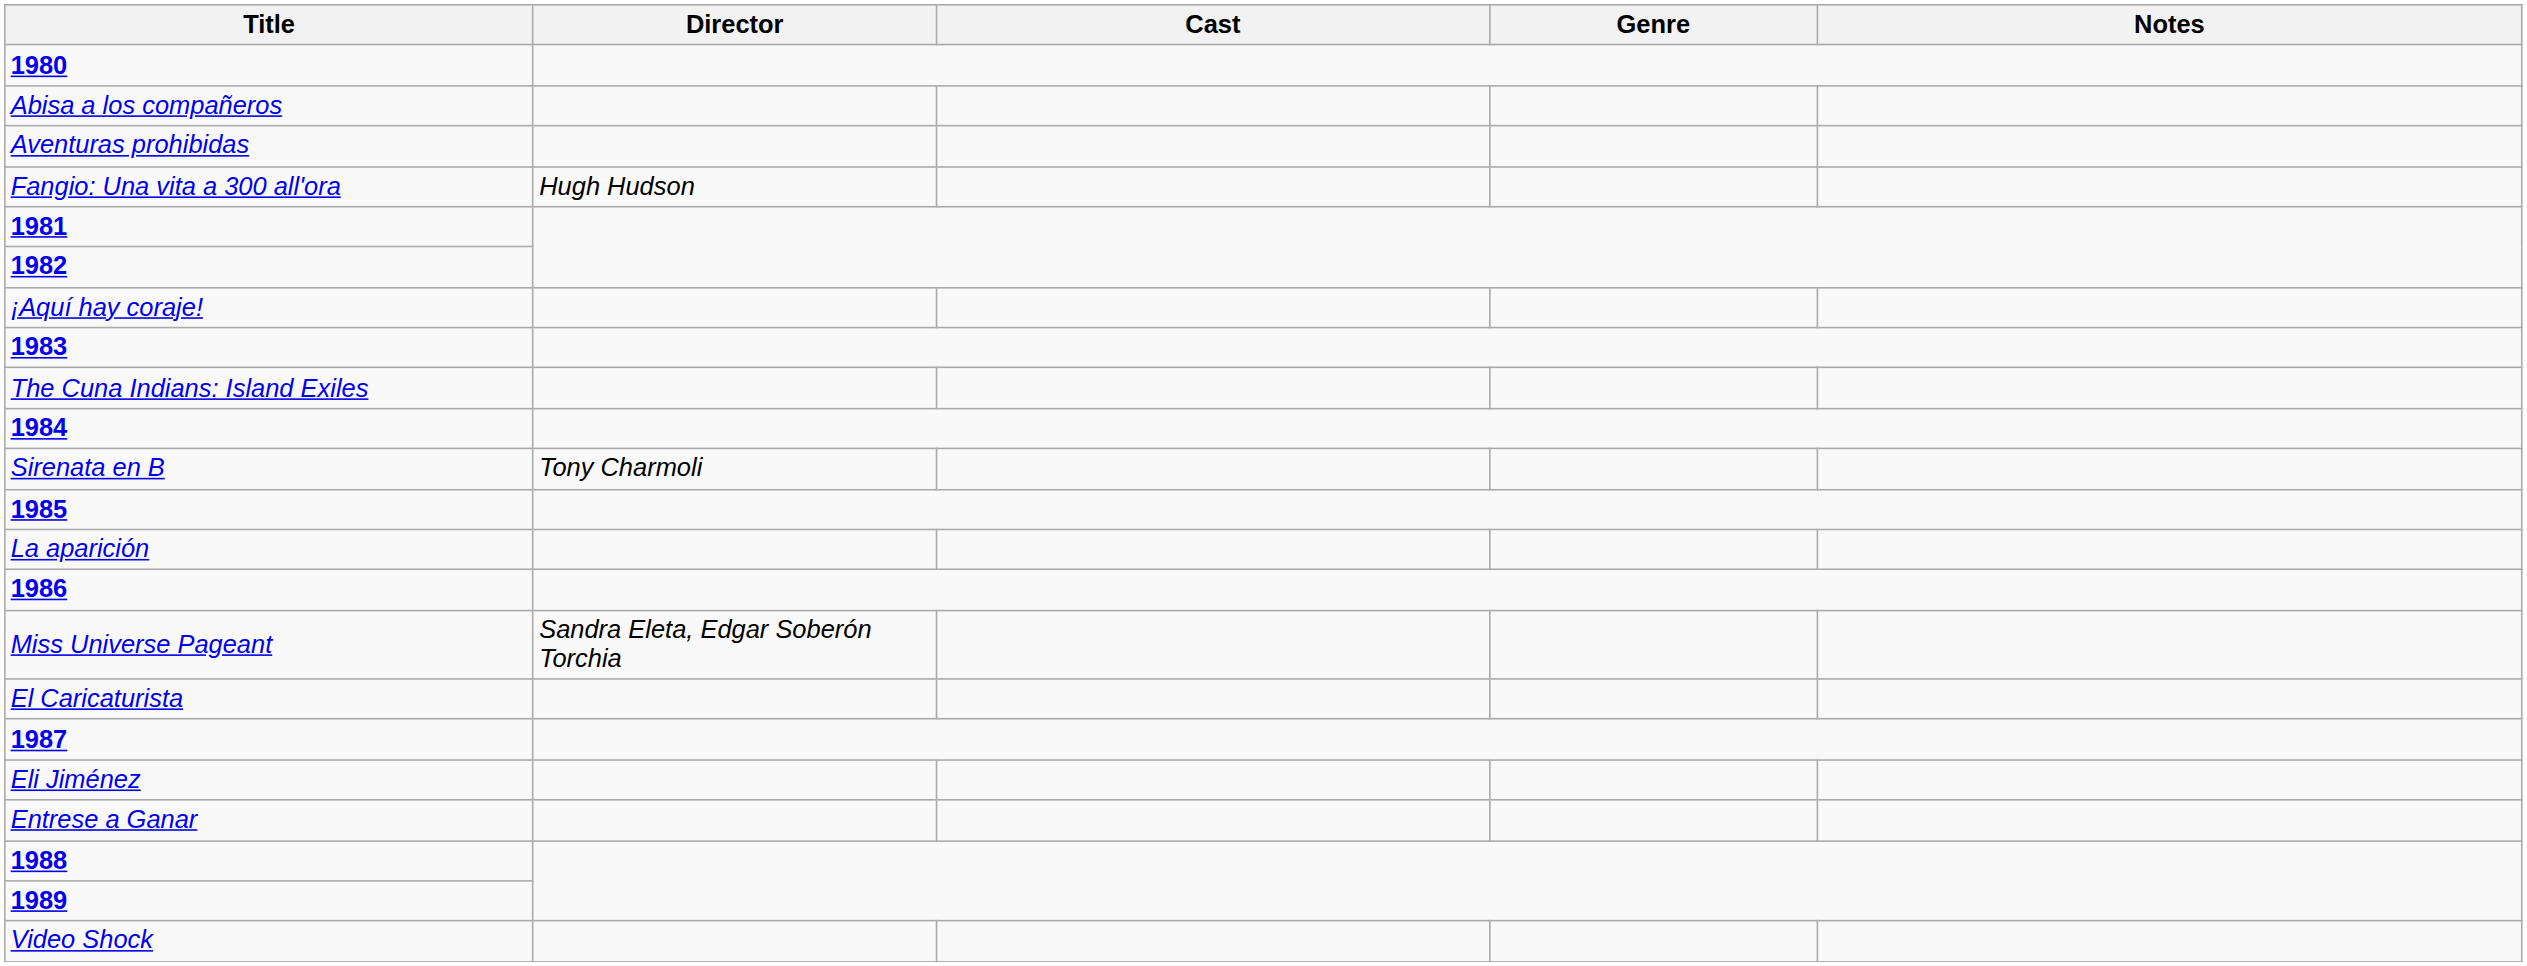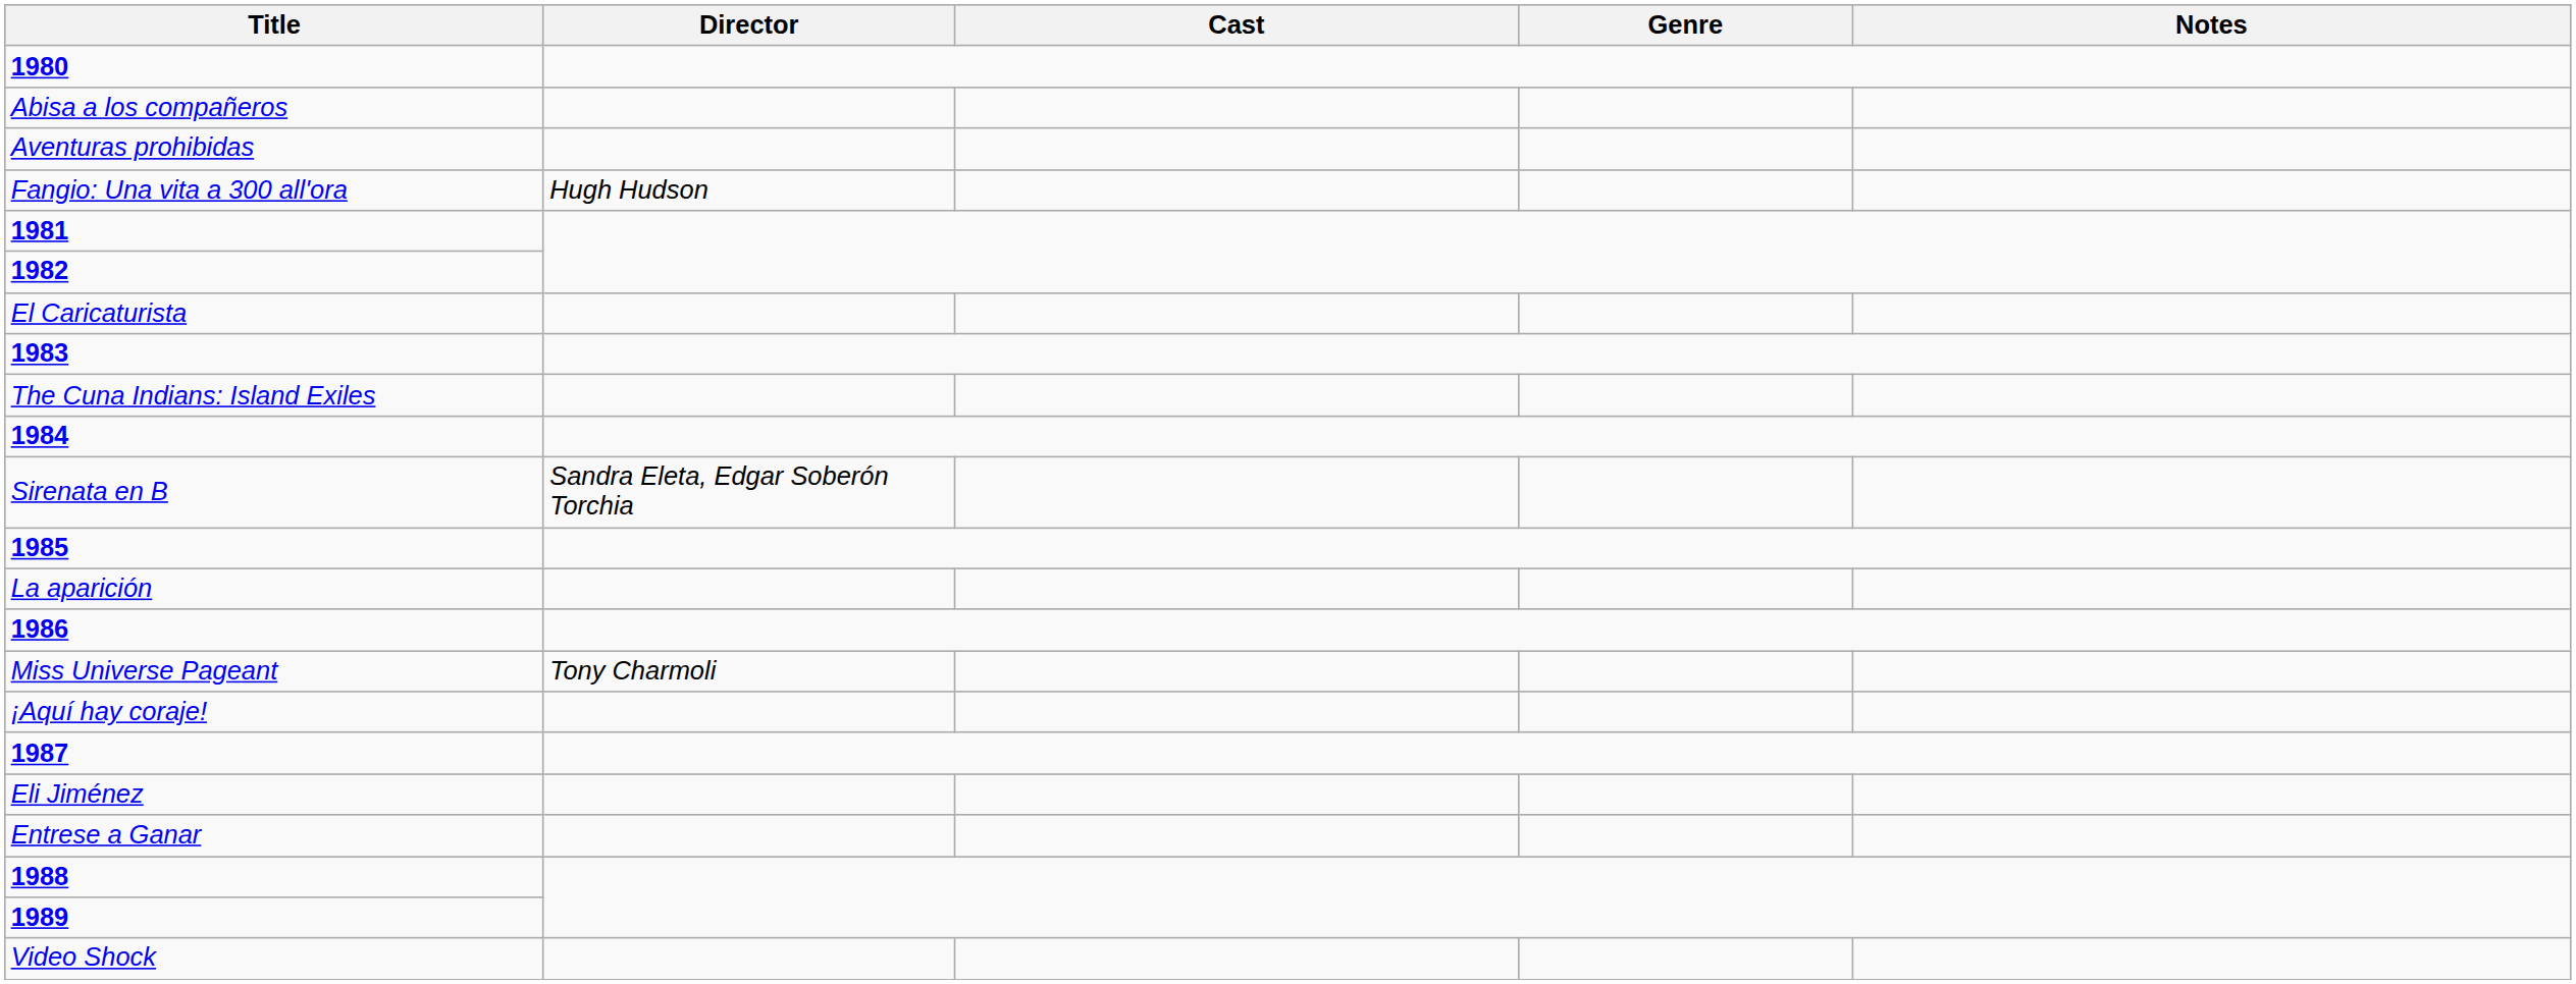rows swapped: ¡Aquí hay coraje! <-> El Caricaturista
Sirenata en B | Director: Tony Charmoli -> Sandra Eleta, Edgar Soberón Torchia
Miss Universe Pageant | Director: Sandra Eleta, Edgar Soberón Torchia -> Tony Charmoli
